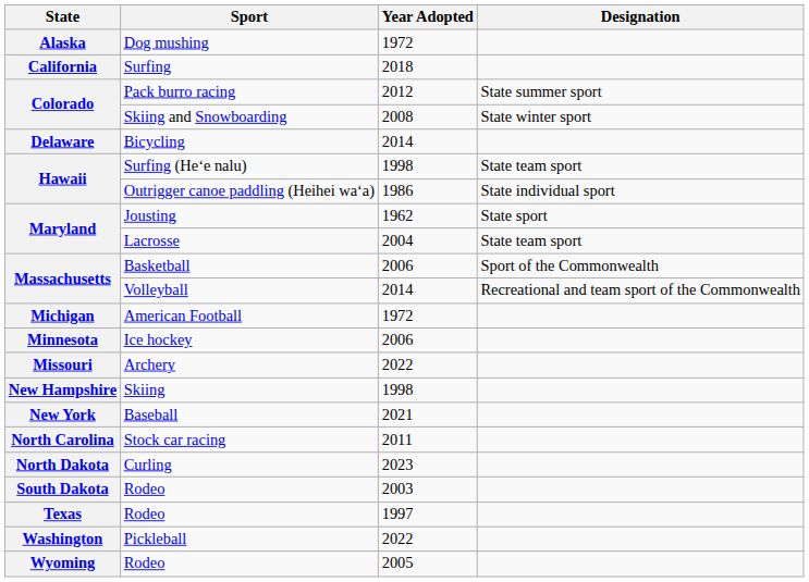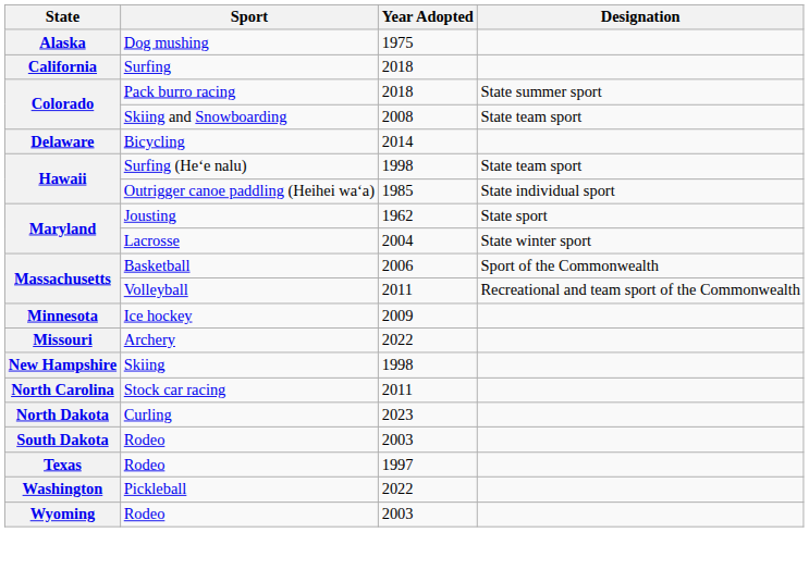Dog mushing | Year Adopted: 1972 -> 1975
Pack burro racing | Year Adopted: 2012 -> 2018
Skiing and Snowboarding | Designation: State winter sport -> State team sport
Outrigger canoe paddling (Heihei waʻa) | Year Adopted: 1986 -> 1985
Lacrosse | Designation: State team sport -> State winter sport
Volleyball | Year Adopted: 2014 -> 2011
- row: Michigan | American Football | 1972
Ice hockey | Year Adopted: 2006 -> 2009
- row: New York | Baseball | 2021
Wyoming / Rodeo | Year Adopted: 2005 -> 2003
